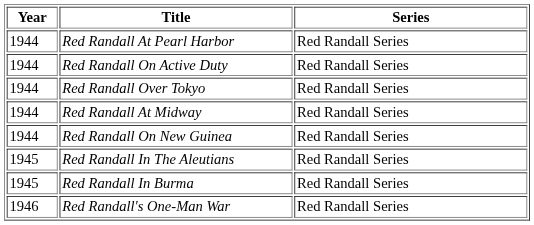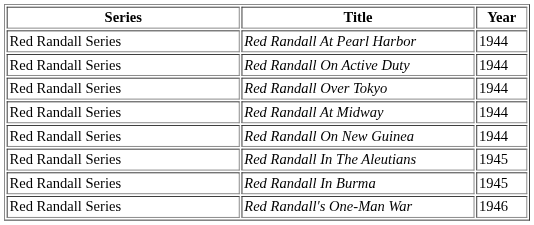columns swapped: Year <-> Series
